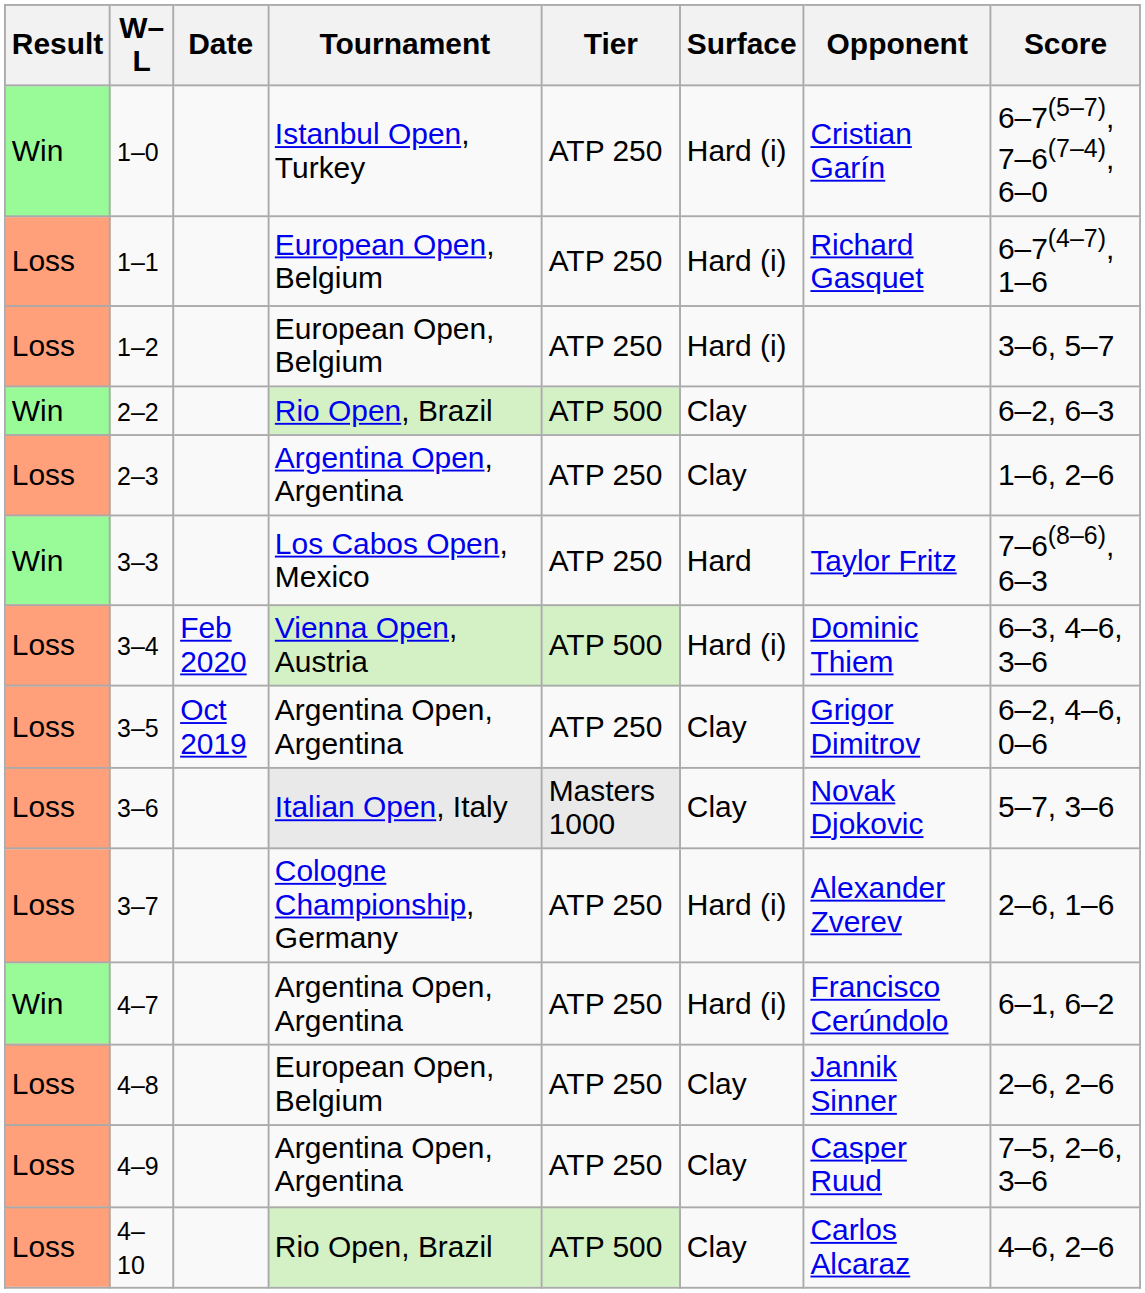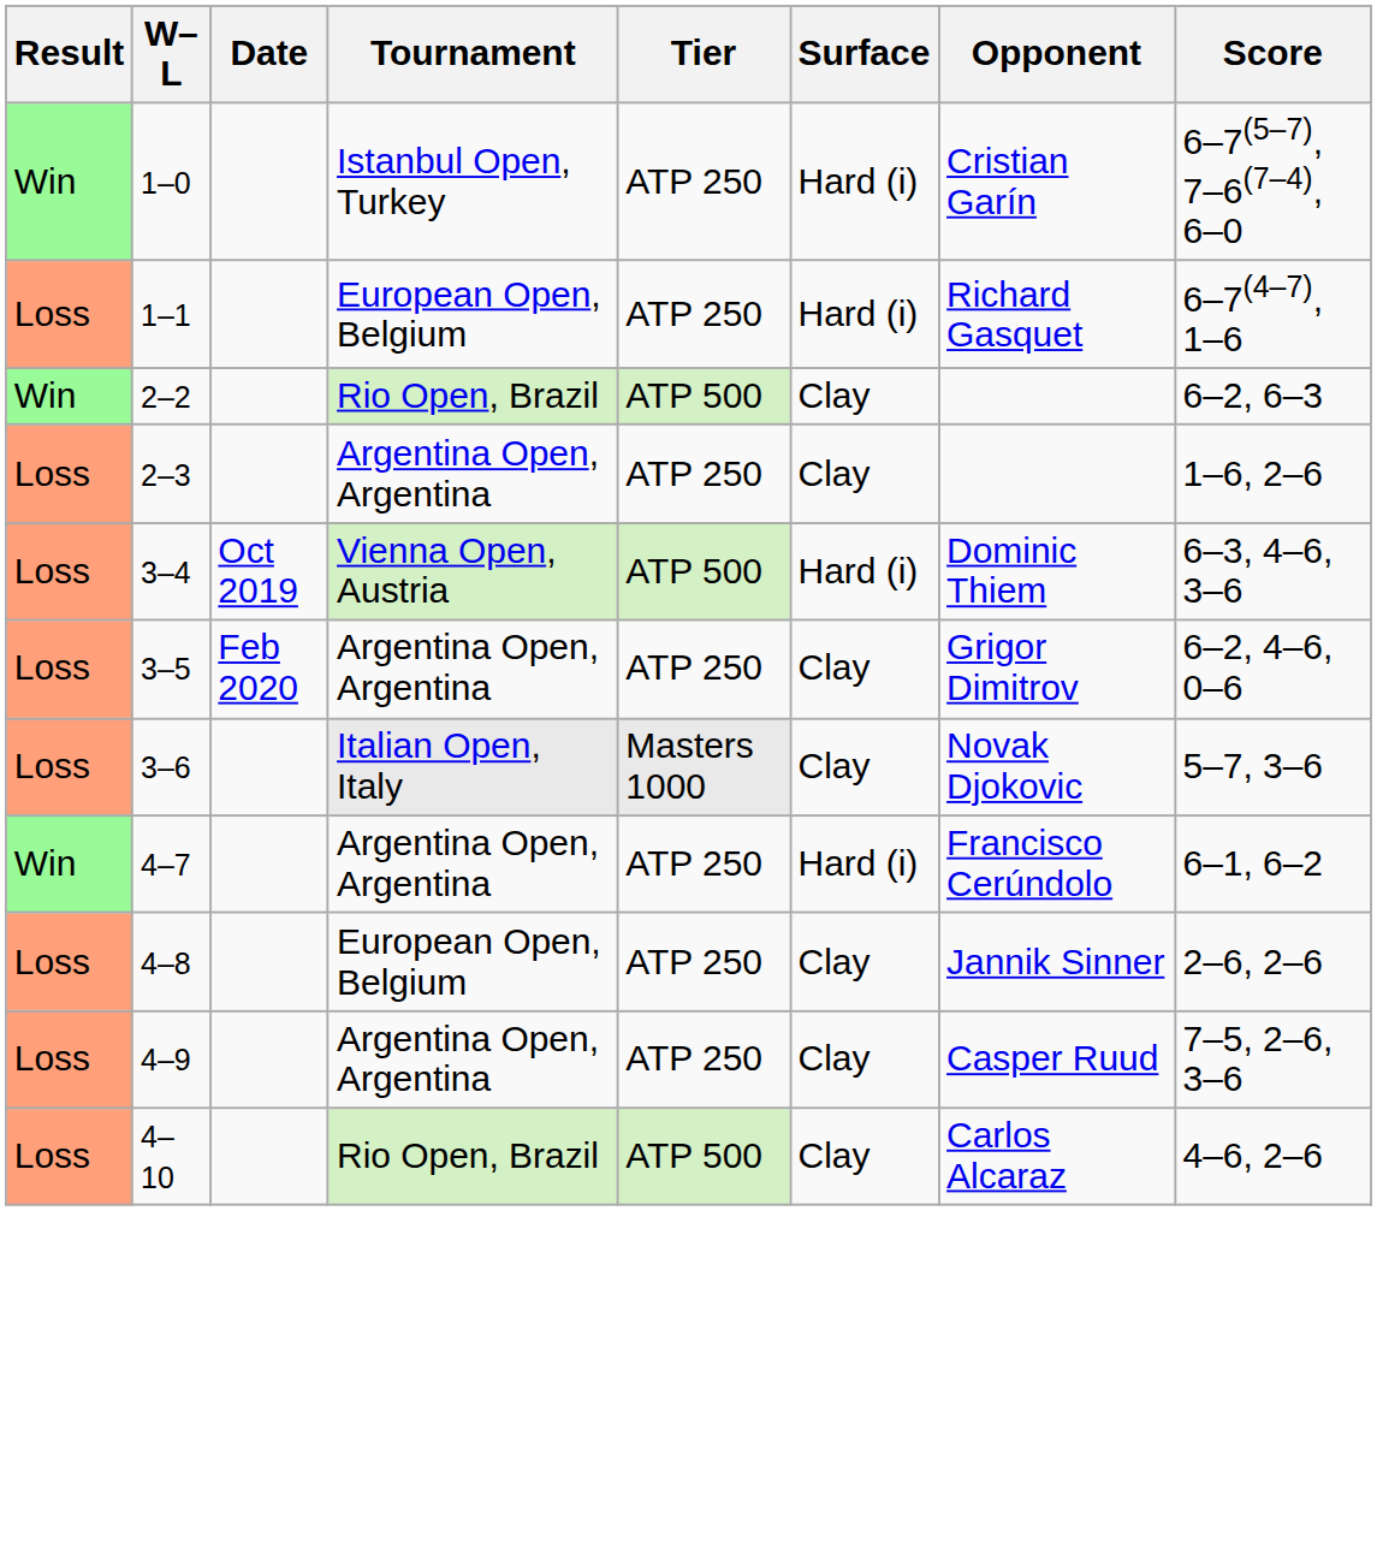- row: Loss | 1–2 | European Open, Belgium | ATP 250 | Hard (i) | 3–6, 5–7
- row: Win | 3–3 | Los Cabos Open, Mexico | ATP 250 | Hard | Taylor Fritz | 7–6(8–6), 6–3
3–4 | Date: Feb 2020 -> Oct 2019
3–5 | Date: Oct 2019 -> Feb 2020
- row: Loss | 3–7 | Cologne Championship, Germany | ATP 250 | Hard (i) | Alexander Zverev | 2–6, 1–6
